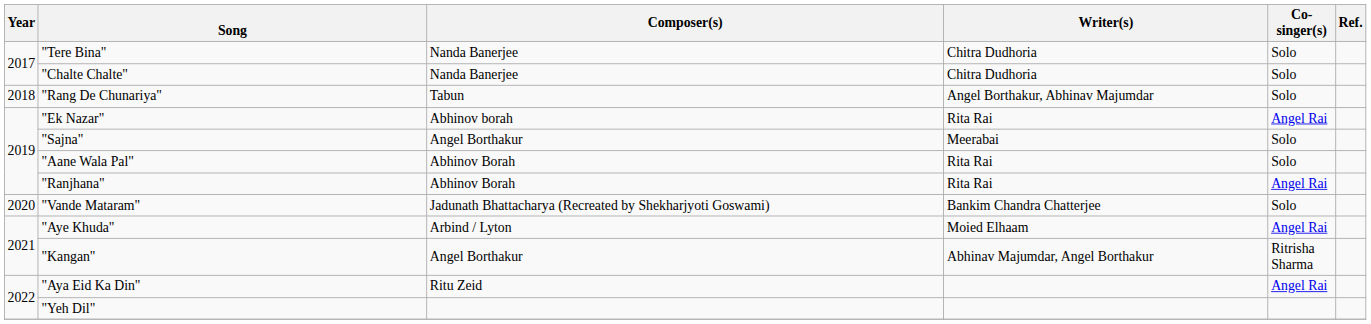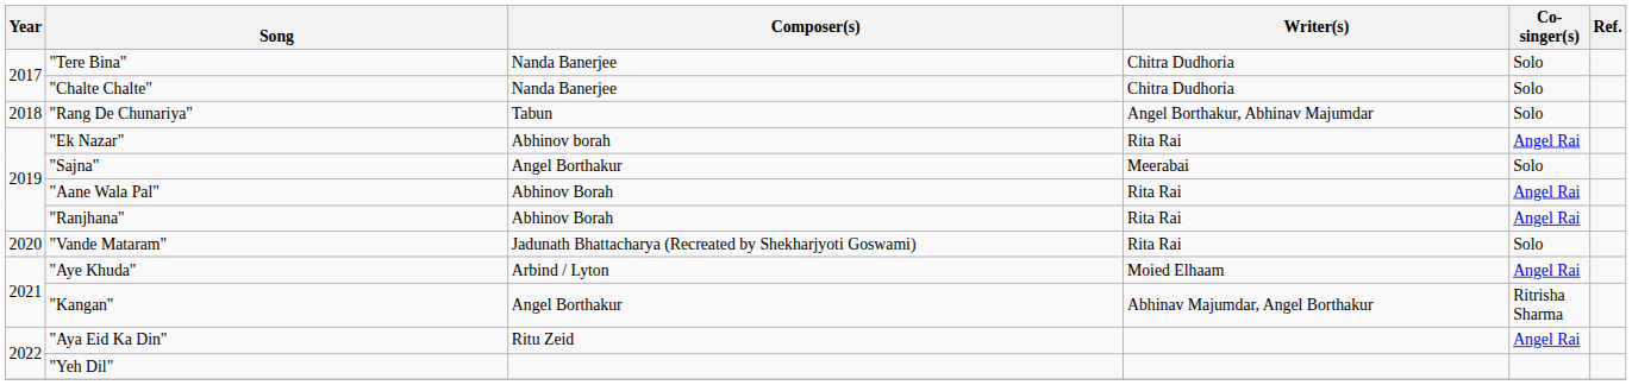"Aane Wala Pal" | Co-singer(s): Solo -> Angel Rai
"Vande Mataram" | Writer(s): Bankim Chandra Chatterjee -> Rita Rai
